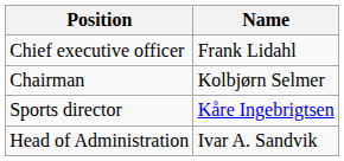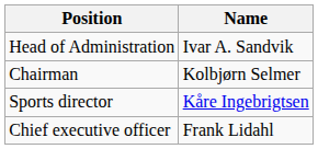rows swapped: Chief executive officer <-> Head of Administration
